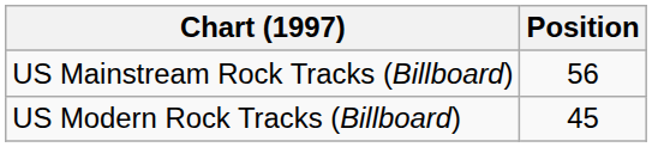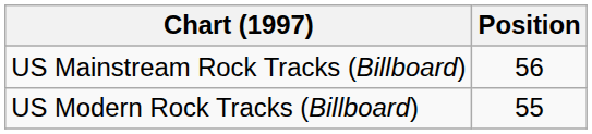US Modern Rock Tracks (Billboard) | Position: 45 -> 55
